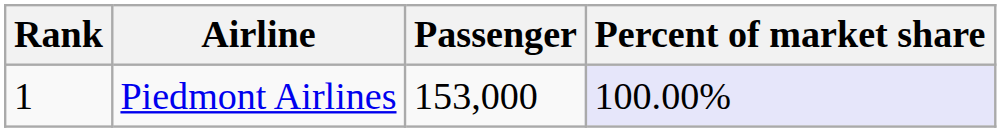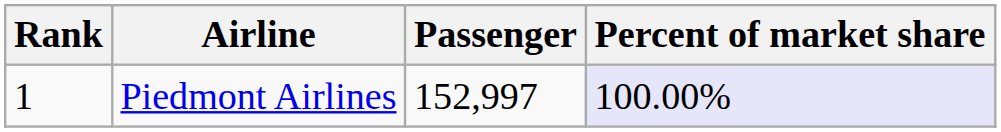Piedmont Airlines | Passenger: 153,000 -> 152,997
